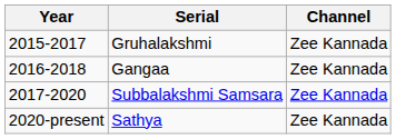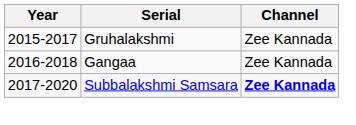Subbalakshmi Samsara | Channel: normal -> bold
- row: 2020-present | Sathya | Zee Kannada
